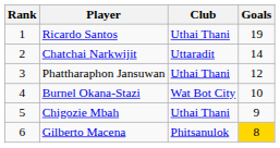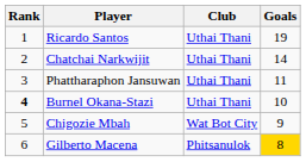Chatchai Narkwijit | Club: Uttaradit -> Uthai Thani
Phattharaphon Jansuwan | Goals: 12 -> 11
Burnel Okana-Stazi | Rank: normal -> bold
Burnel Okana-Stazi | Club: Wat Bot City -> Uthai Thani
Chigozie Mbah | Club: Uthai Thani -> Wat Bot City
